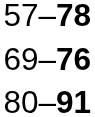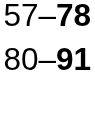- row: 69–76
